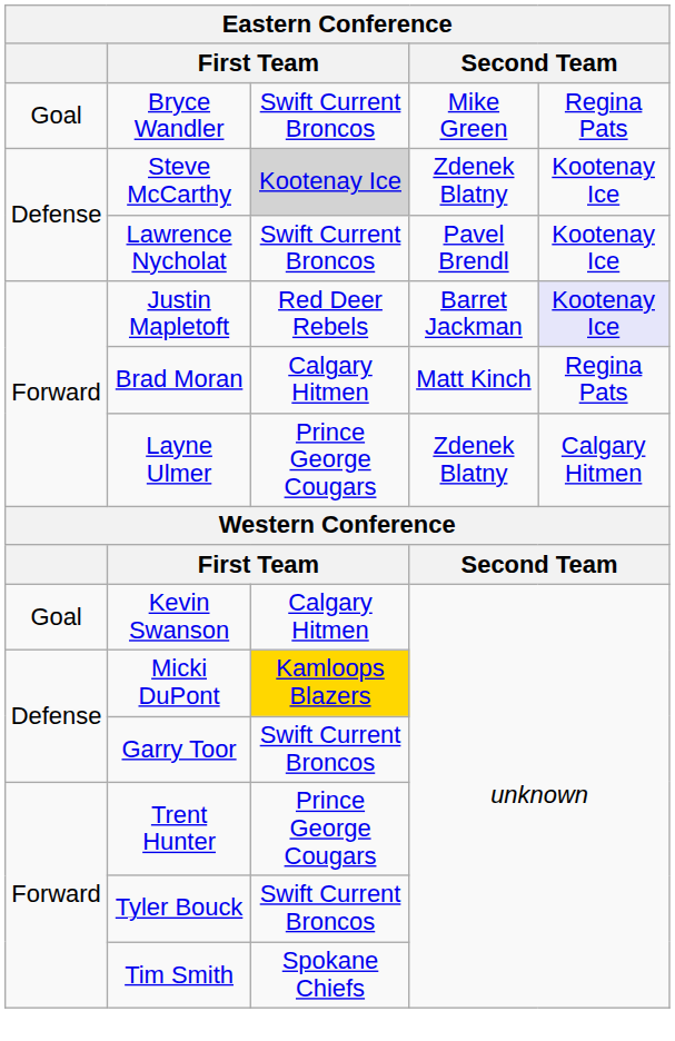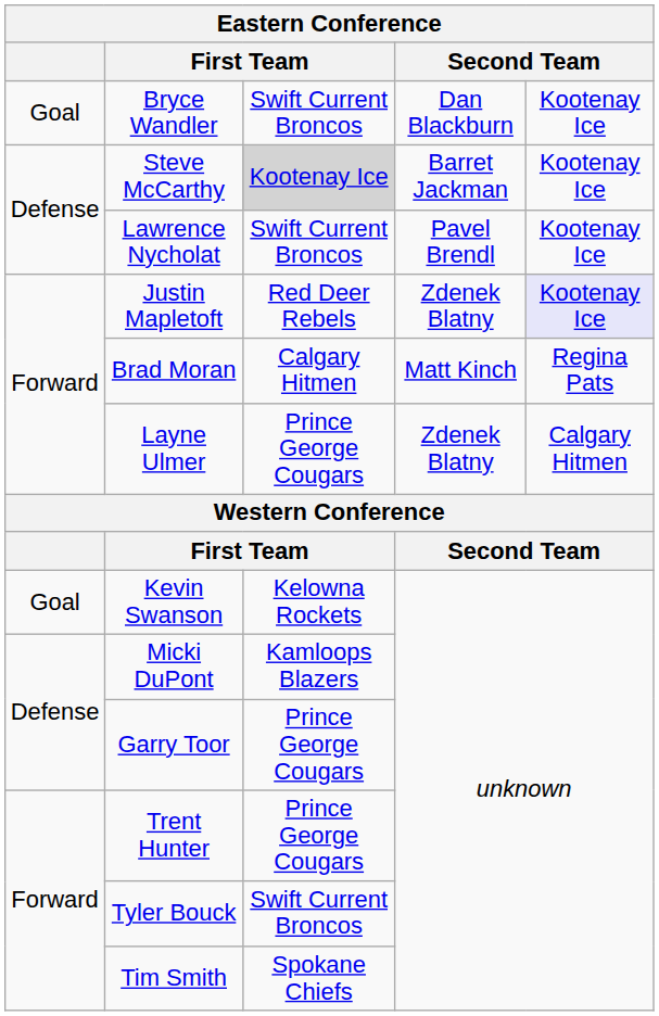Bryce Wandler | column 4: Mike Green -> Dan Blackburn
Bryce Wandler | column 5: Regina Pats -> Kootenay Ice
Steve McCarthy | column 4: Zdenek Blatny -> Barret Jackman
Justin Mapletoft | column 4: Barret Jackman -> Zdenek Blatny
Kevin Swanson | column 3: Calgary Hitmen -> Kelowna Rockets
Micki DuPont | column 3: gold background -> no background
Garry Toor | column 3: Swift Current Broncos -> Prince George Cougars
